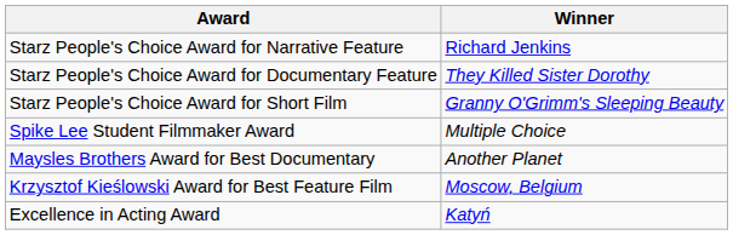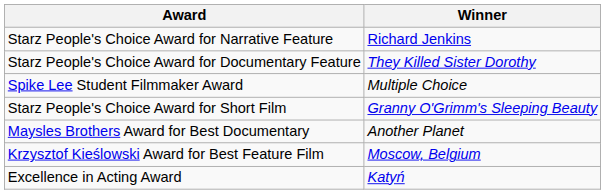rows swapped: Starz People's Choice Award for Short Film <-> Spike Lee Student Filmmaker Award
